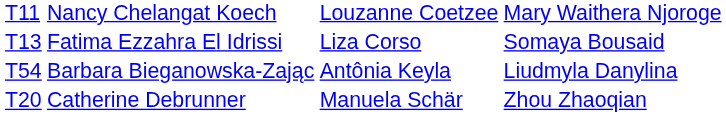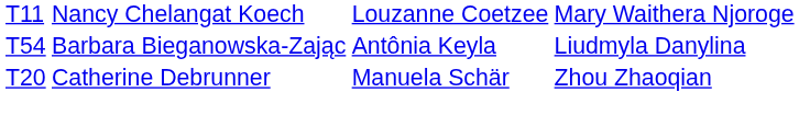- row: T13 | Fatima Ezzahra El Idrissi | Liza Corso | Somaya Bousaid
